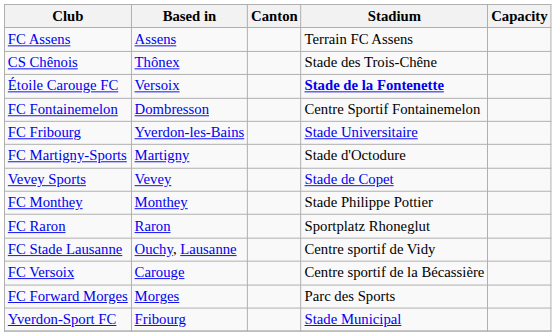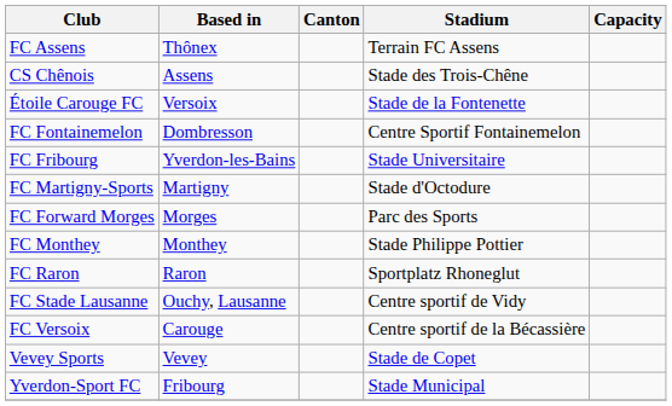FC Assens | Based in: Assens -> Thônex
CS Chênois | Based in: Thônex -> Assens
Étoile Carouge FC | Stadium: bold -> normal
rows swapped: FC Forward Morges <-> Vevey Sports
